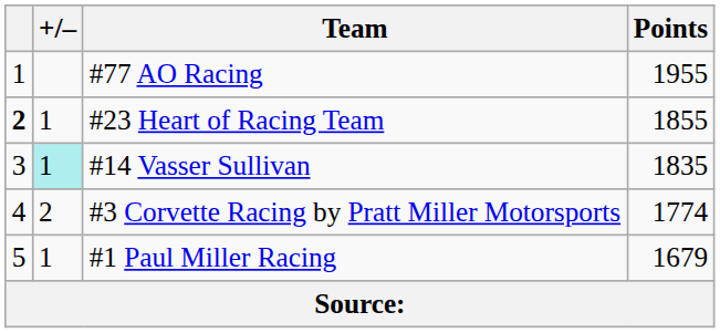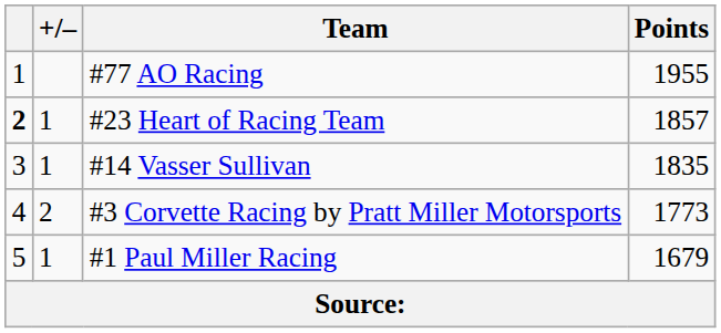#23 Heart of Racing Team | Points: 1855 -> 1857
#14 Vasser Sullivan | +/–: paleturquoise background -> no background
#3 Corvette Racing by Pratt Miller Motorsports | Points: 1774 -> 1773
